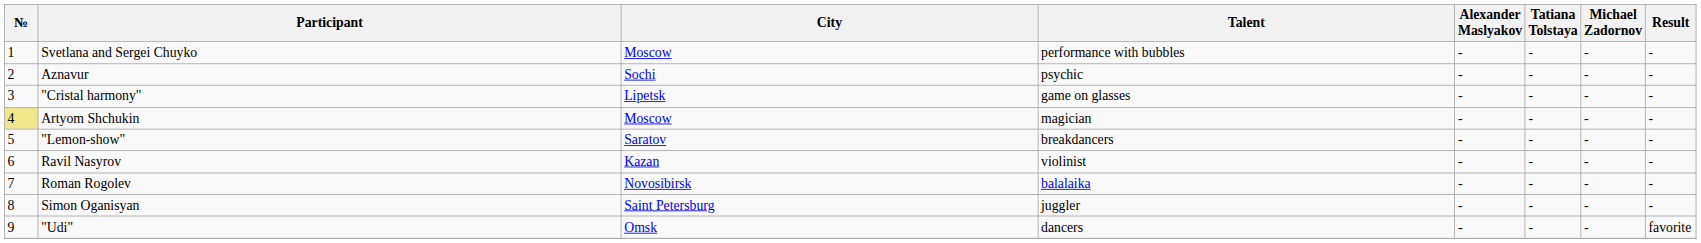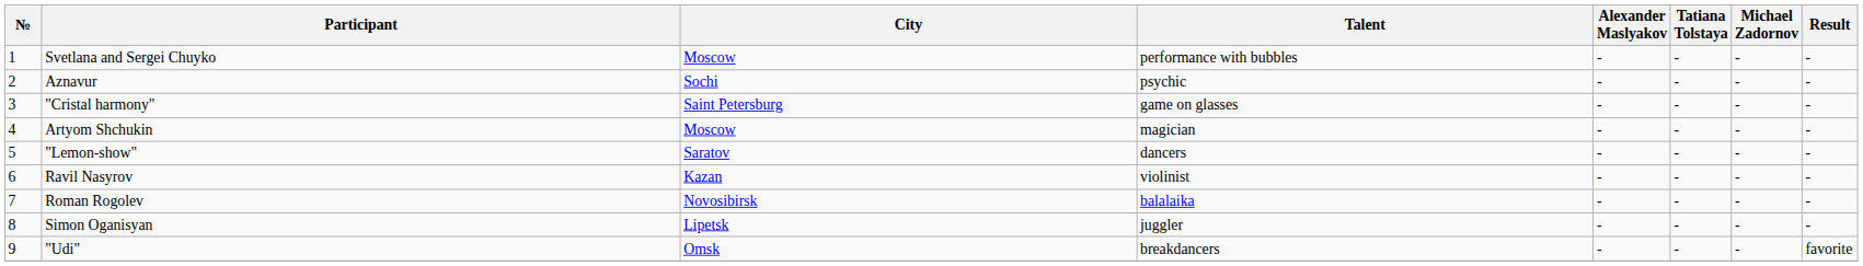"Cristal harmony" | City: Lipetsk -> Saint Petersburg
Artyom Shchukin | №: khaki background -> no background
"Lemon-show" | Talent: breakdancers -> dancers
Simon Oganisyan | City: Saint Petersburg -> Lipetsk
"Udi" | Talent: dancers -> breakdancers
